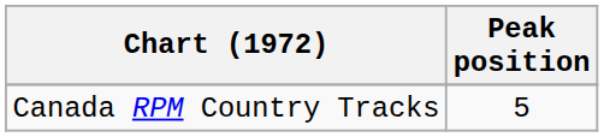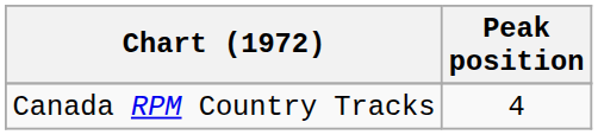Canada RPM Country Tracks | Peak position: 5 -> 4
